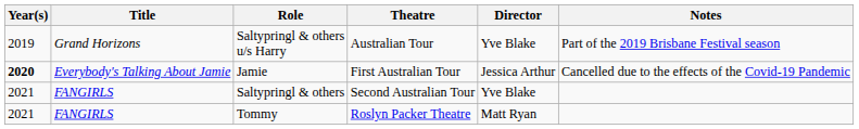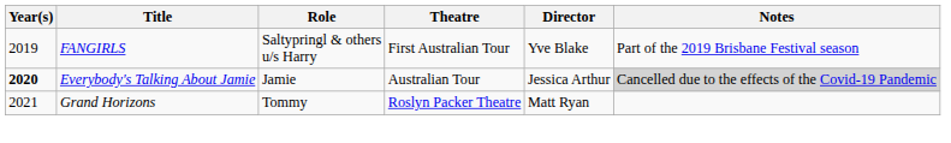Saltypringl & others u/s Harry | Title: Grand Horizons -> FANGIRLS
Saltypringl & others u/s Harry | Theatre: Australian Tour -> First Australian Tour
Jamie | Theatre: First Australian Tour -> Australian Tour
Jamie | Notes: no background -> lightgrey background
- row: 2021 | FANGIRLS | Saltypringl & others | Second Australian Tour | Yve Blake
Tommy | Title: FANGIRLS -> Grand Horizons
